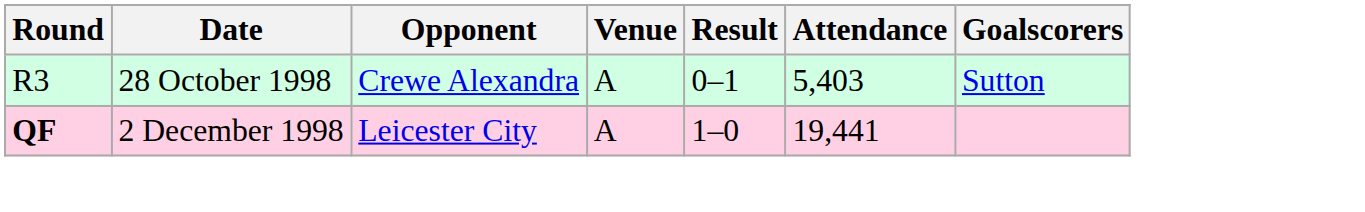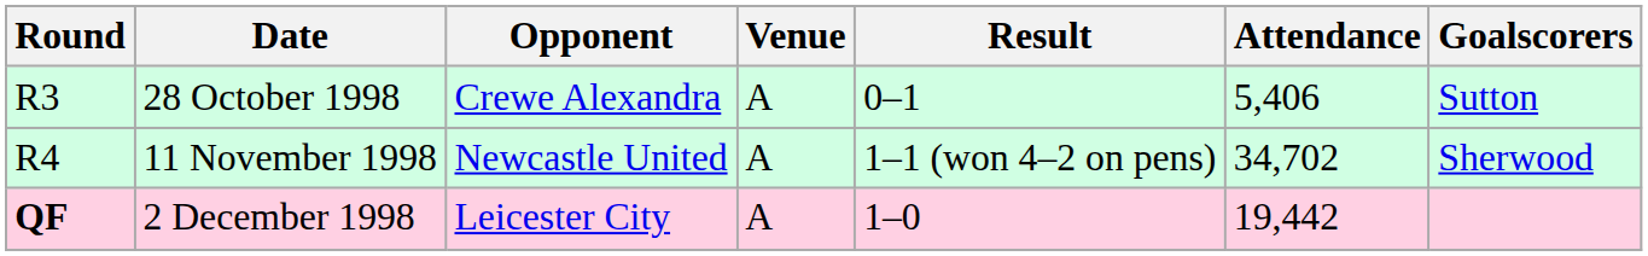28 October 1998 | Attendance: 5,403 -> 5,406
+ row: R4 | 11 November 1998 | Newcastle United | A | 1–1 (won 4–2 on pens) | 34,702 | Sherwood
2 December 1998 | Attendance: 19,441 -> 19,442
